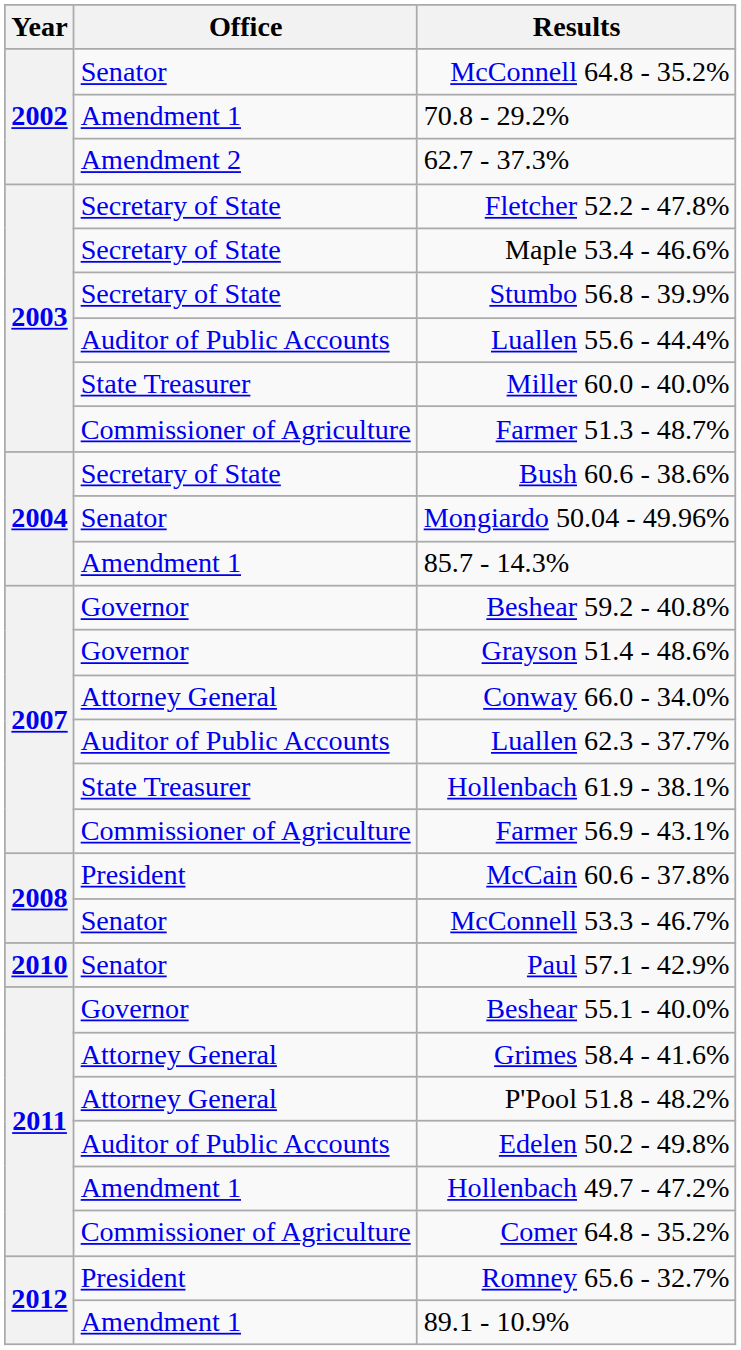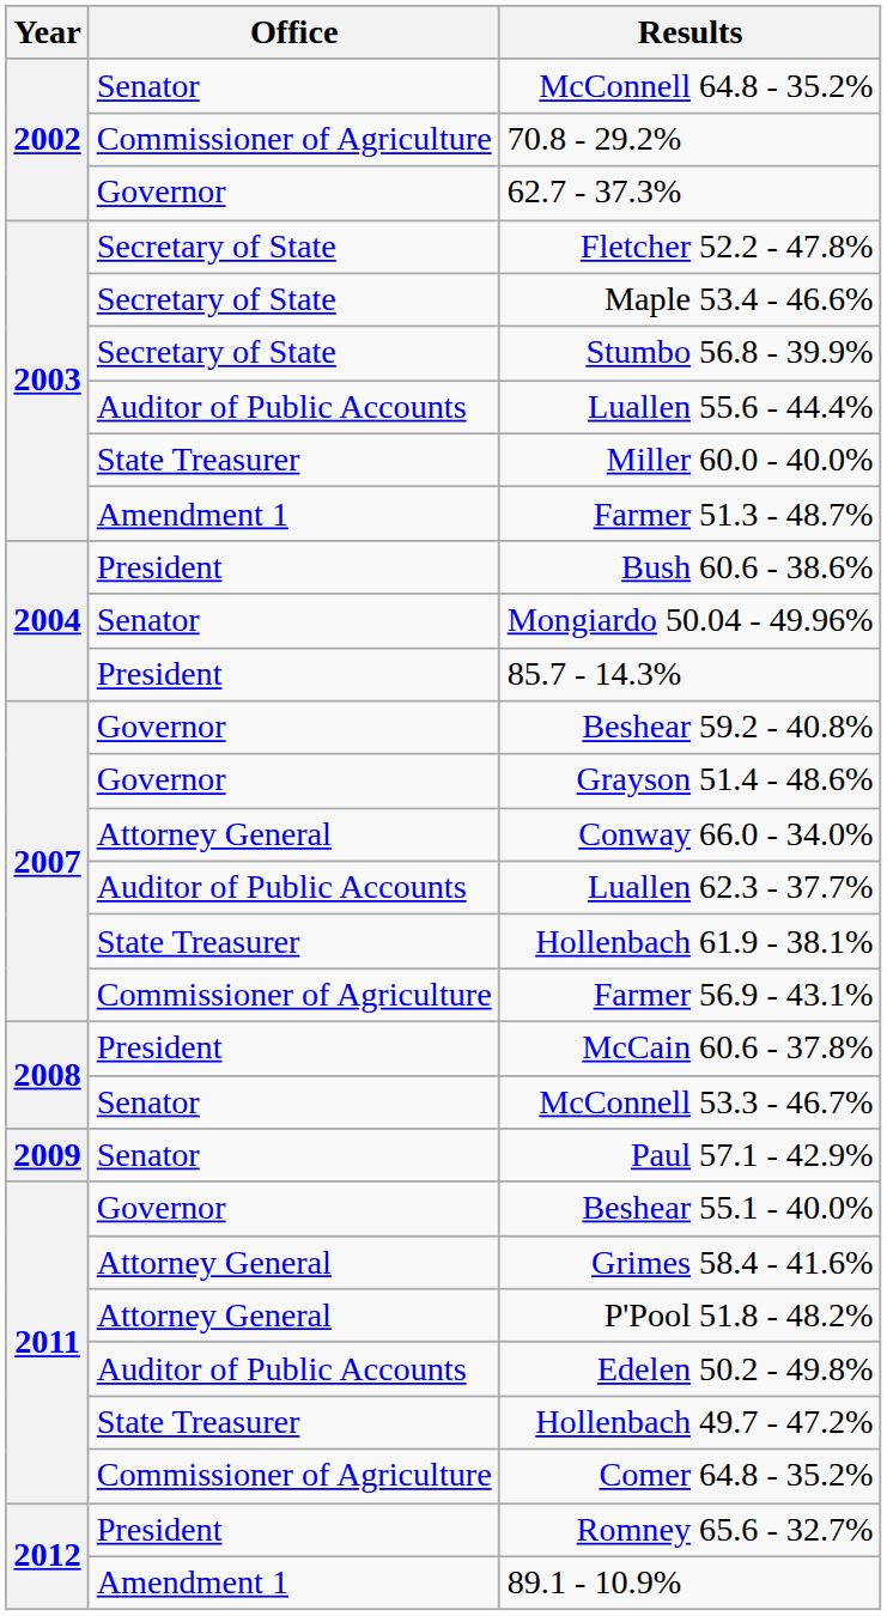70.8 - 29.2% | Office: Amendment 1 -> Commissioner of Agriculture
62.7 - 37.3% | Office: Amendment 2 -> Governor
Farmer 51.3 - 48.7% | Office: Commissioner of Agriculture -> Amendment 1
Bush 60.6 - 38.6% | Office: Secretary of State -> President
85.7 - 14.3% | Office: Amendment 1 -> President
Paul 57.1 - 42.9% | Year: 2010 -> 2009
Hollenbach 49.7 - 47.2% | Office: Amendment 1 -> State Treasurer
